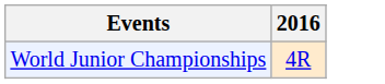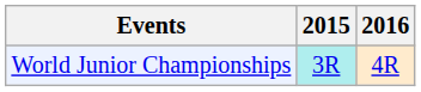+ column: 2015 | 3R
